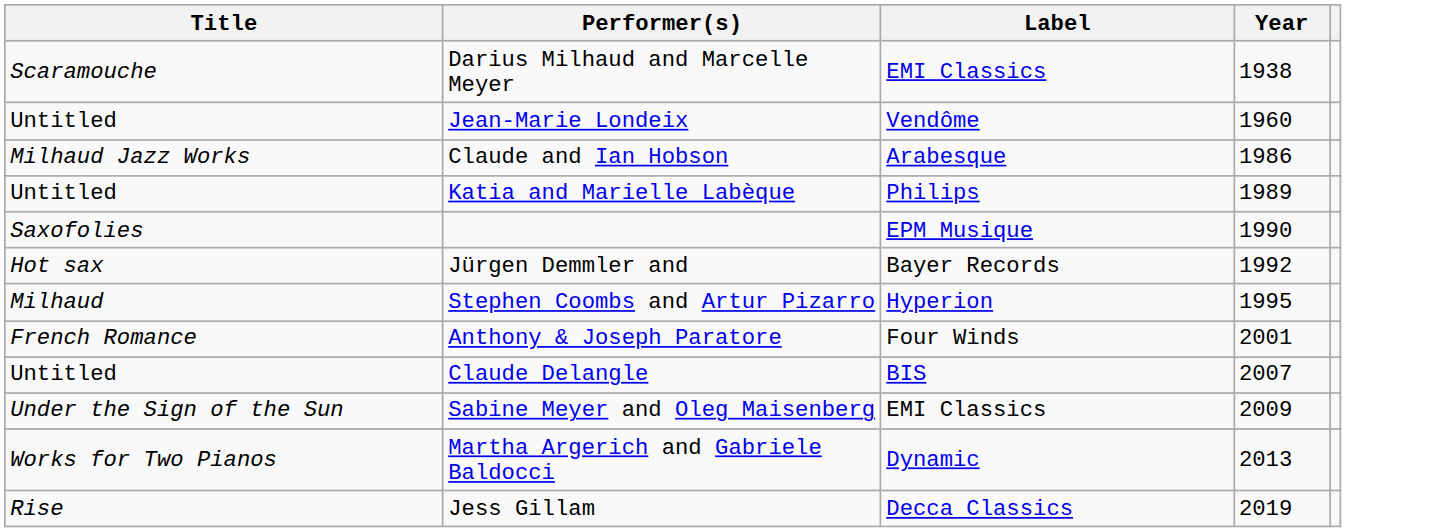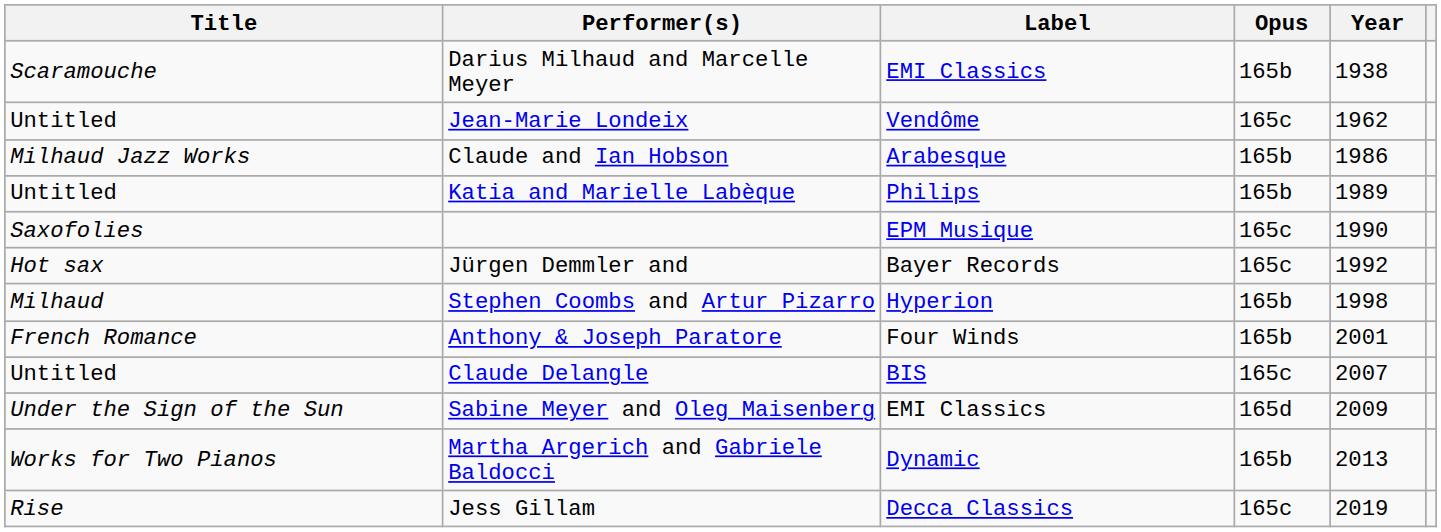+ column: Opus | 165b | 165c | 165b | 165b | 165c | 165c | 165b | 165b | 165c | 165d | 165b | 165c
Jean-Marie Londeix | Year: 1960 -> 1962
Stephen Coombs and Artur Pizarro | Year: 1995 -> 1998
